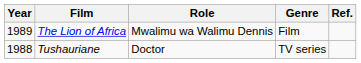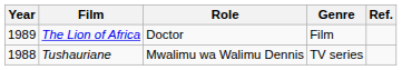The Lion of Africa | Role: Mwalimu wa Walimu Dennis -> Doctor
Tushauriane | Role: Doctor -> Mwalimu wa Walimu Dennis
